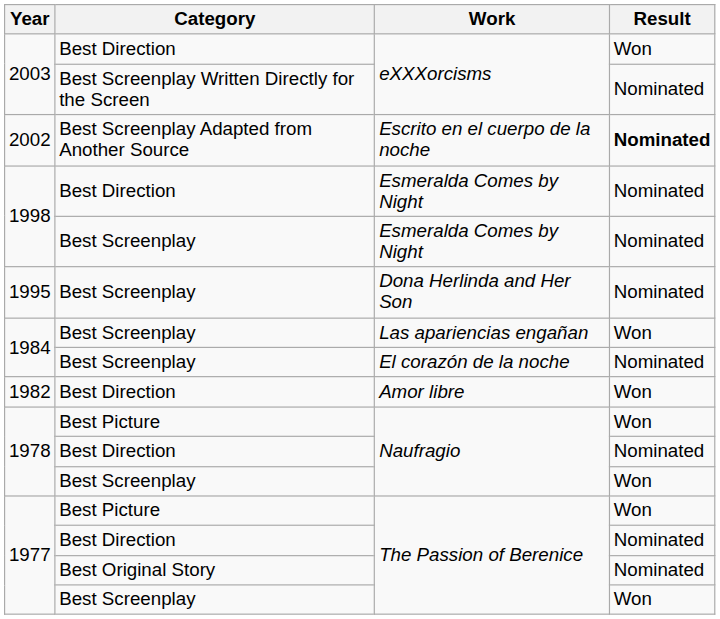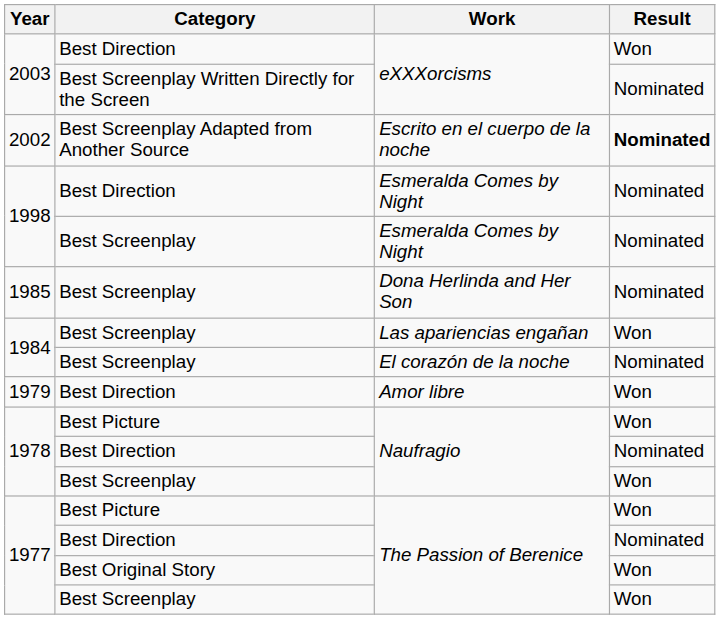Dona Herlinda and Her Son | Year: 1995 -> 1985
Amor libre | Year: 1982 -> 1979
Best Original Story / The Passion of Berenice | Result: Nominated -> Won
